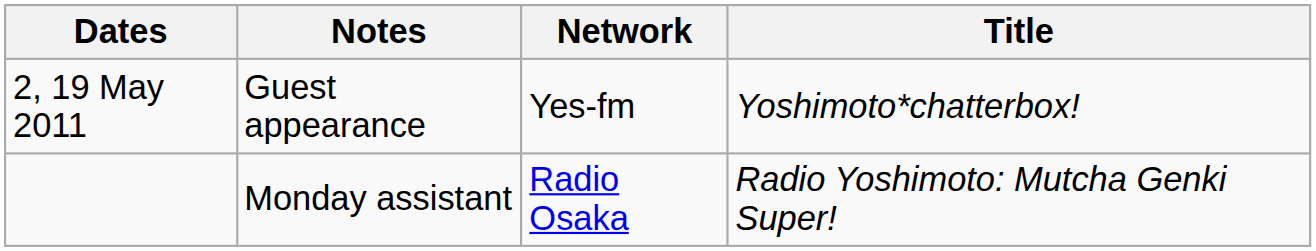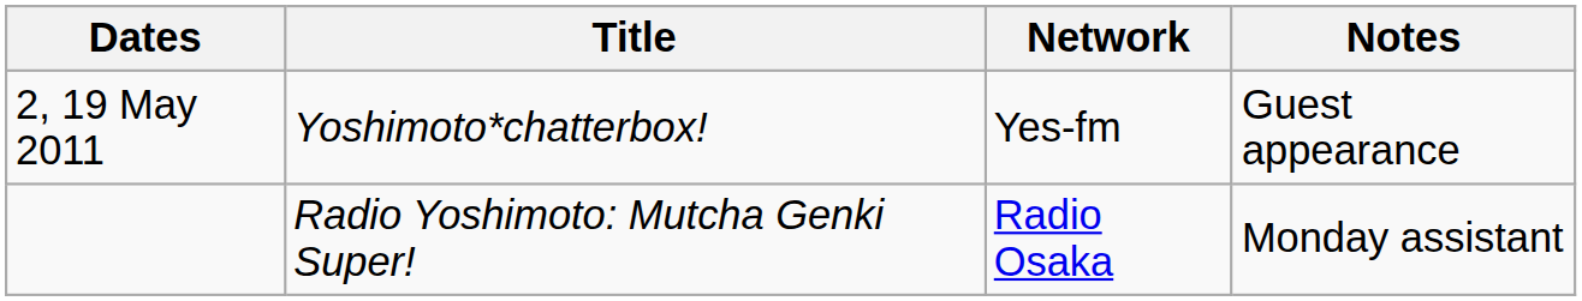columns swapped: Title <-> Notes
